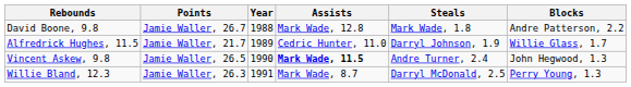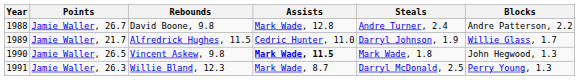columns swapped: Year <-> Rebounds
Jamie Waller, 26.7 | Steals: Mark Wade, 1.8 -> Andre Turner, 2.4
Jamie Waller, 26.5 | Steals: Andre Turner, 2.4 -> Mark Wade, 1.8
